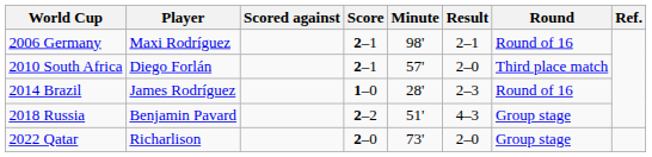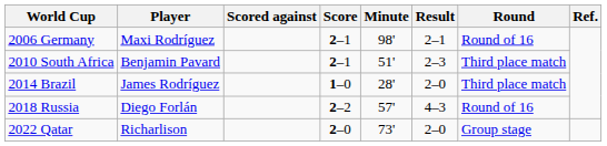2010 South Africa | Player: Diego Forlán -> Benjamin Pavard
2010 South Africa | Minute: 57' -> 51'
2010 South Africa | Result: 2–0 -> 2–3
2014 Brazil | Result: 2–3 -> 2–0
2014 Brazil | Round: Round of 16 -> Third place match
2018 Russia | Player: Benjamin Pavard -> Diego Forlán
2018 Russia | Minute: 51' -> 57'
2018 Russia | Round: Group stage -> Round of 16
